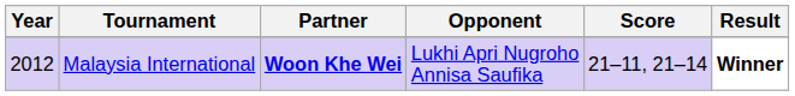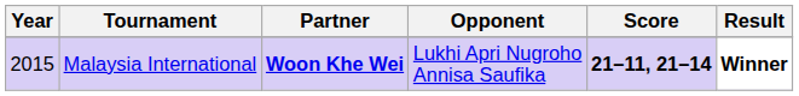Malaysia International | Year: 2012 -> 2015
Malaysia International | Score: normal -> bold
